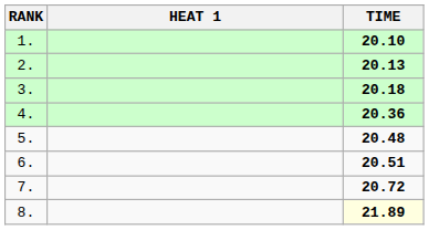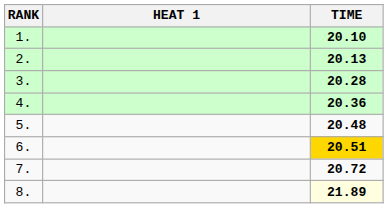3. | TIME: 20.18 -> 20.28
6. | TIME: no background -> gold background
